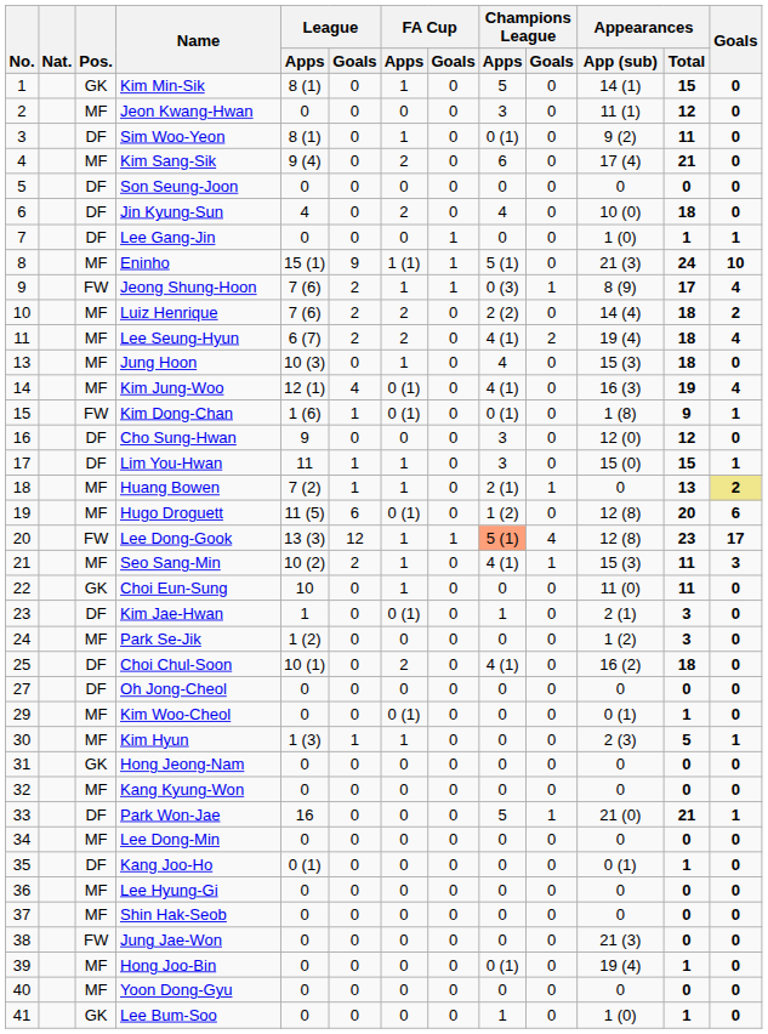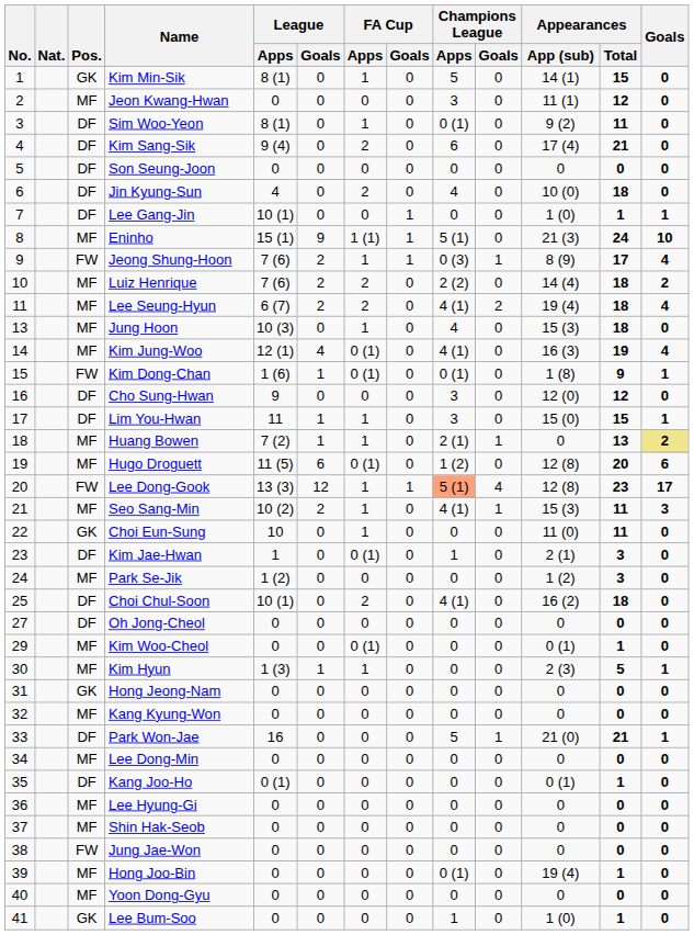Kim Sang-Sik | Pos.: MF -> DF
Lee Gang-Jin | League / Apps: 0 -> 10 (1)
Jung Jae-Won | Appearances / App (sub): 21 (3) -> 0
